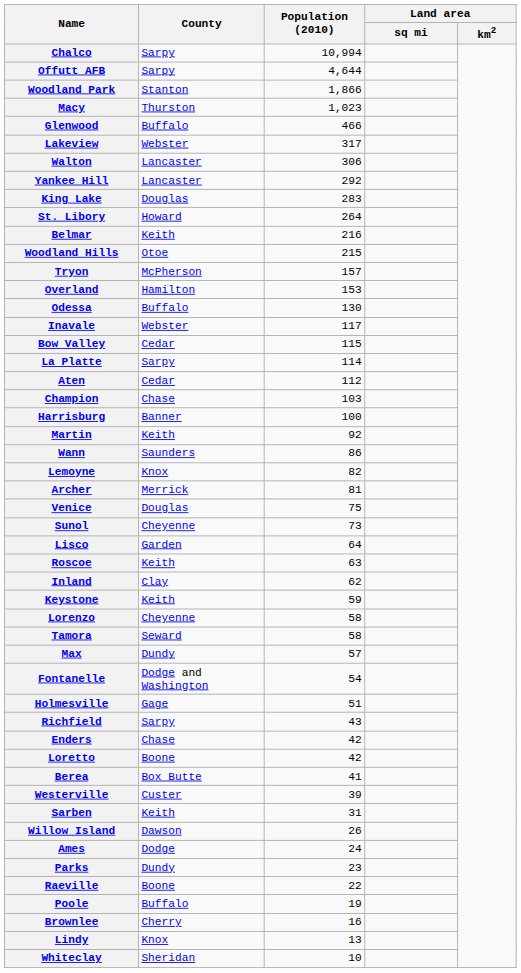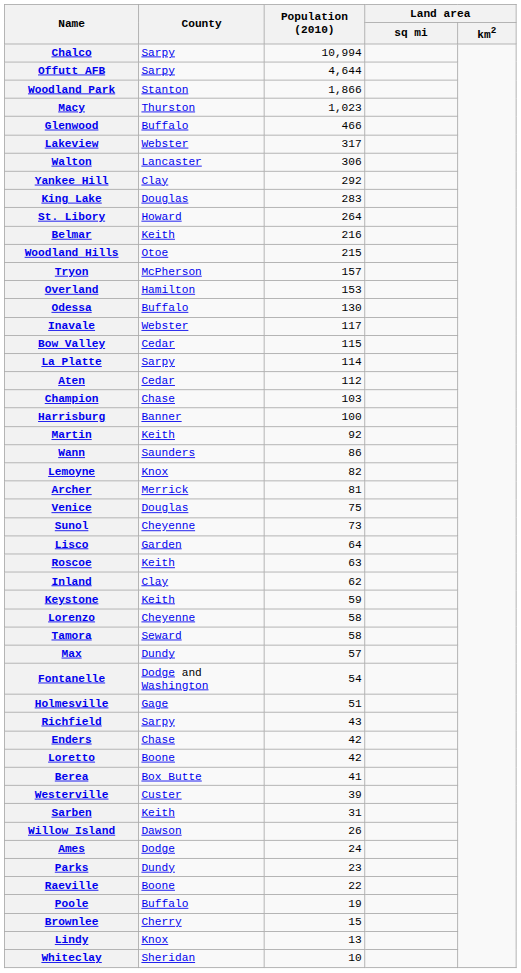Yankee Hill | County: Lancaster -> Clay
Brownlee | Population (2010): 16 -> 15
